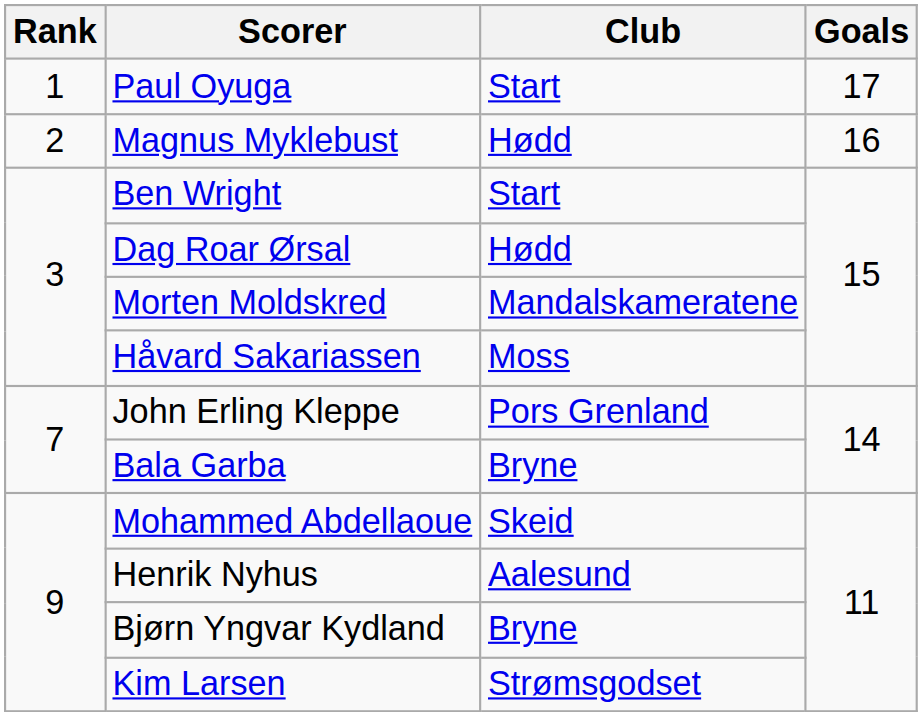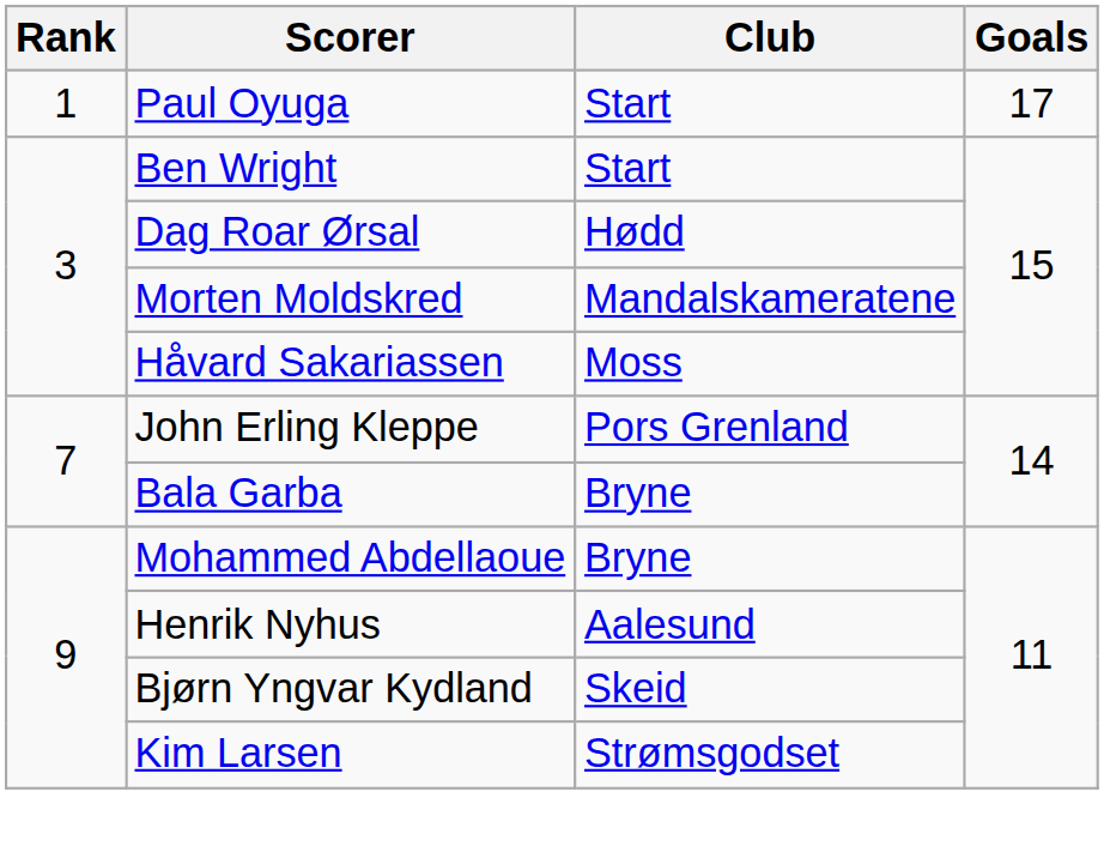- row: 2 | Magnus Myklebust | Hødd | 16
Mohammed Abdellaoue | Club: Skeid -> Bryne
Bjørn Yngvar Kydland | Club: Bryne -> Skeid
